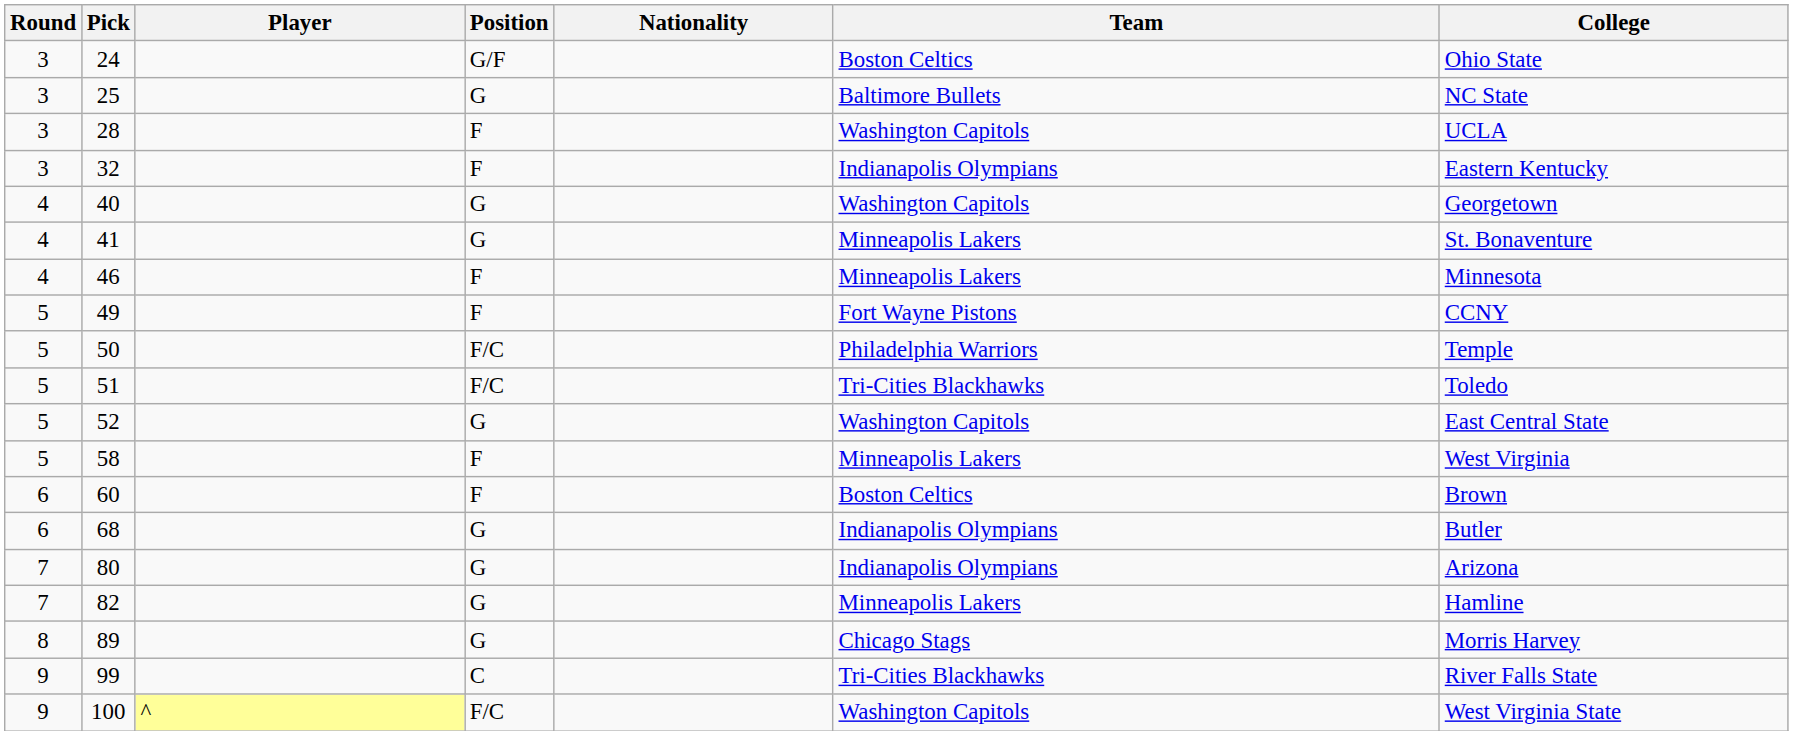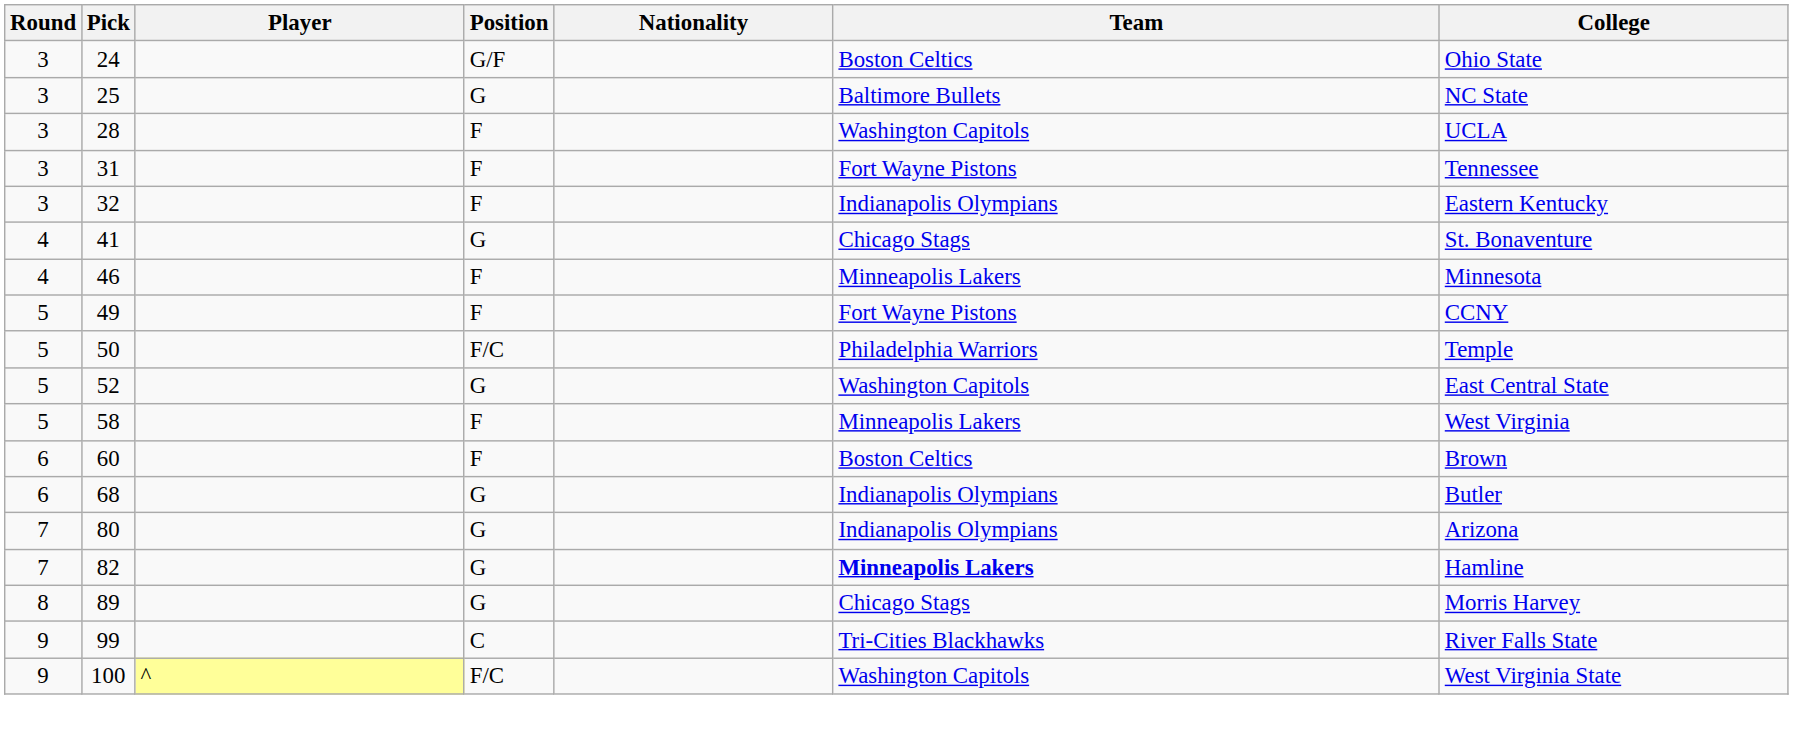+ row: 3 | 31 | F | Fort Wayne Pistons | Tennessee
- row: 4 | 40 | G | Washington Capitols | Georgetown
41 | Team: Minneapolis Lakers -> Chicago Stags
- row: 5 | 51 | F/C | Tri-Cities Blackhawks | Toledo
82 | Team: normal -> bold
